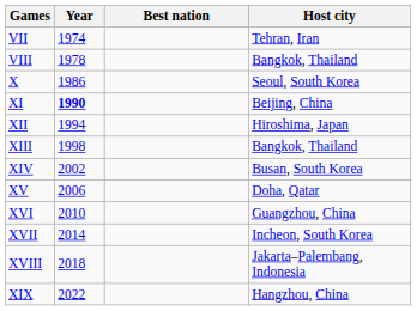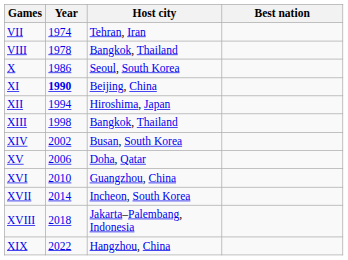columns swapped: Host city <-> Best nation
